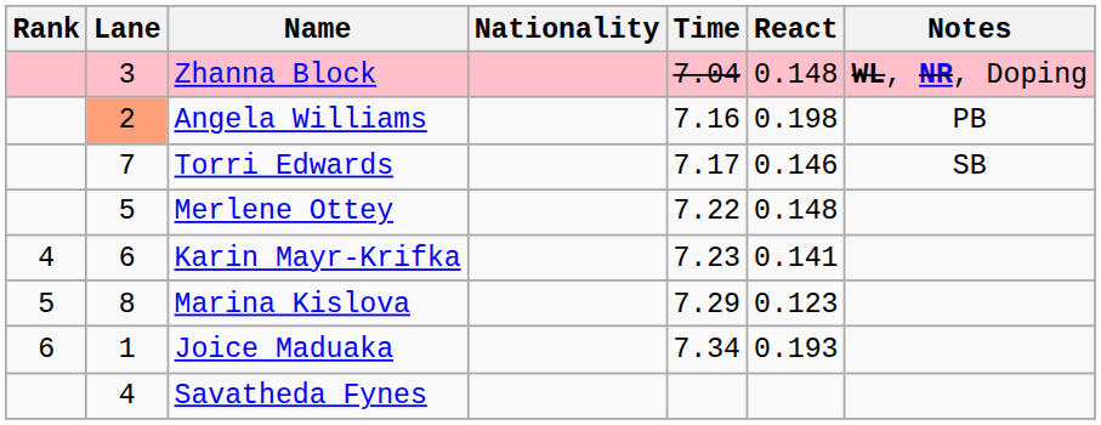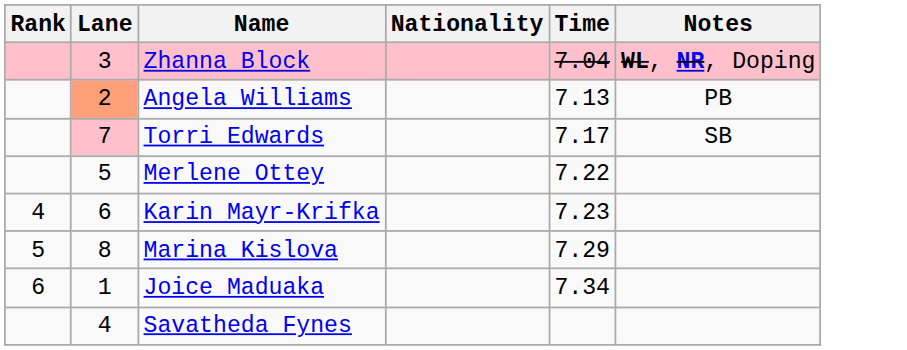- column: React | 0.148 | 0.198 | 0.146 | 0.148 | 0.141 | 0.123 | 0.193
Angela Williams | Time: 7.16 -> 7.13
Torri Edwards | Lane: no background -> pink background
